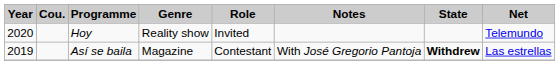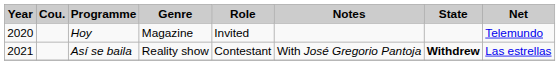Hoy | Genre: Reality show -> Magazine
Así se baila | Year: 2019 -> 2021
Así se baila | Genre: Magazine -> Reality show
